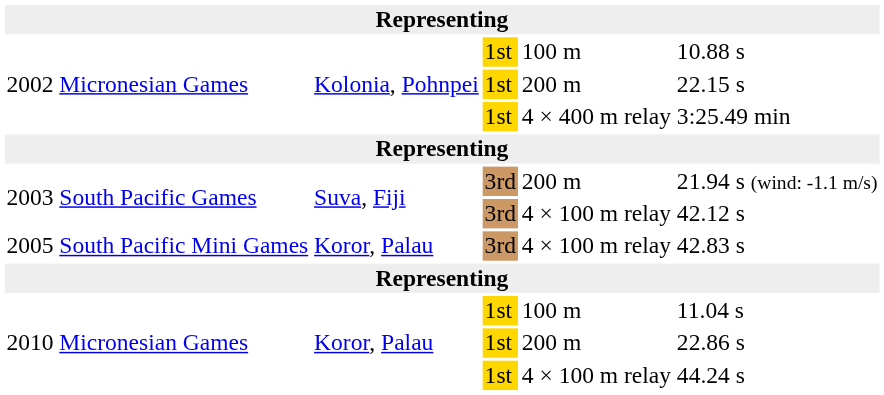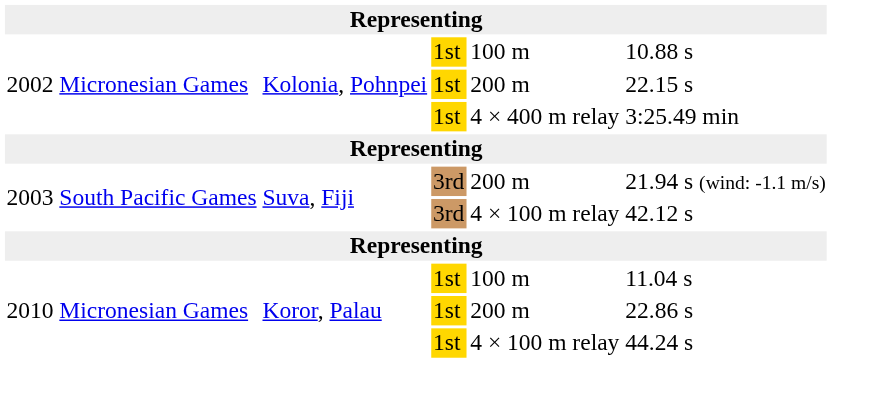- row: 2005 | South Pacific Mini Games | Koror, Palau | 3rd | 4 × 100 m relay | 42.83 s
